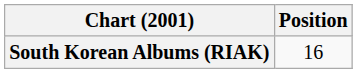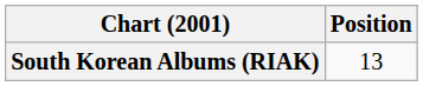South Korean Albums (RIAK) | Position: 16 -> 13
